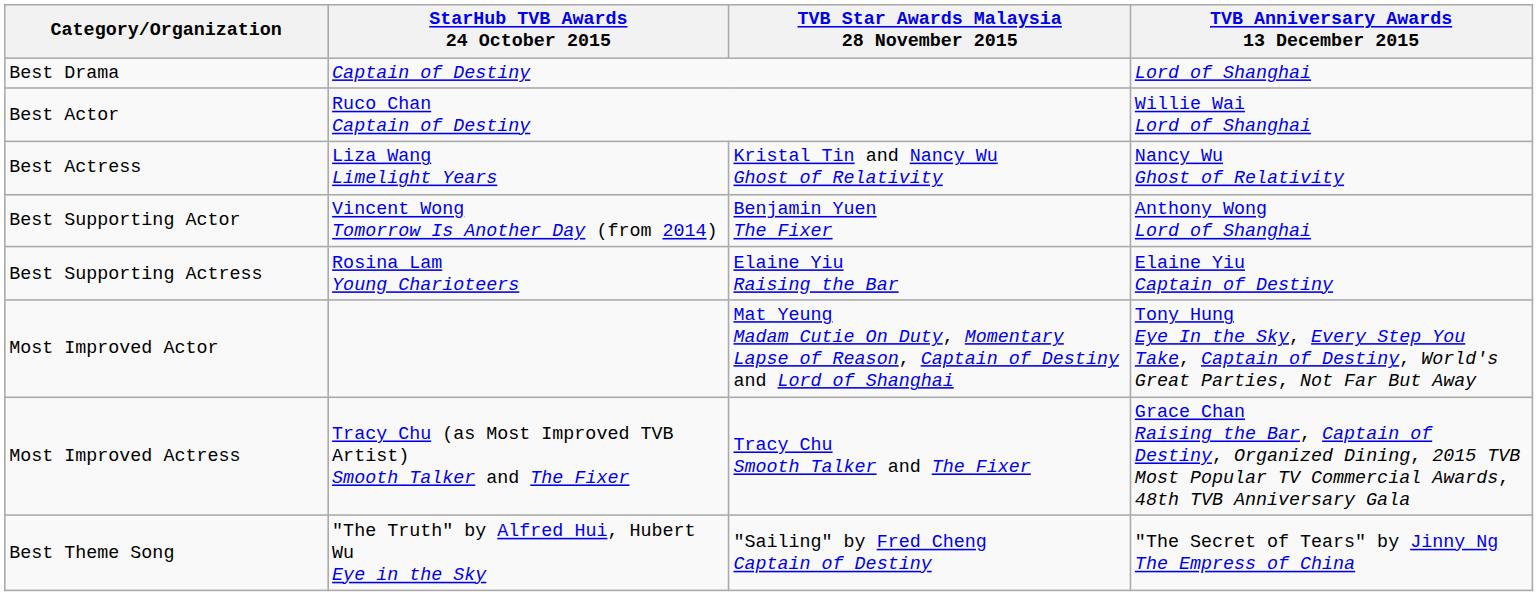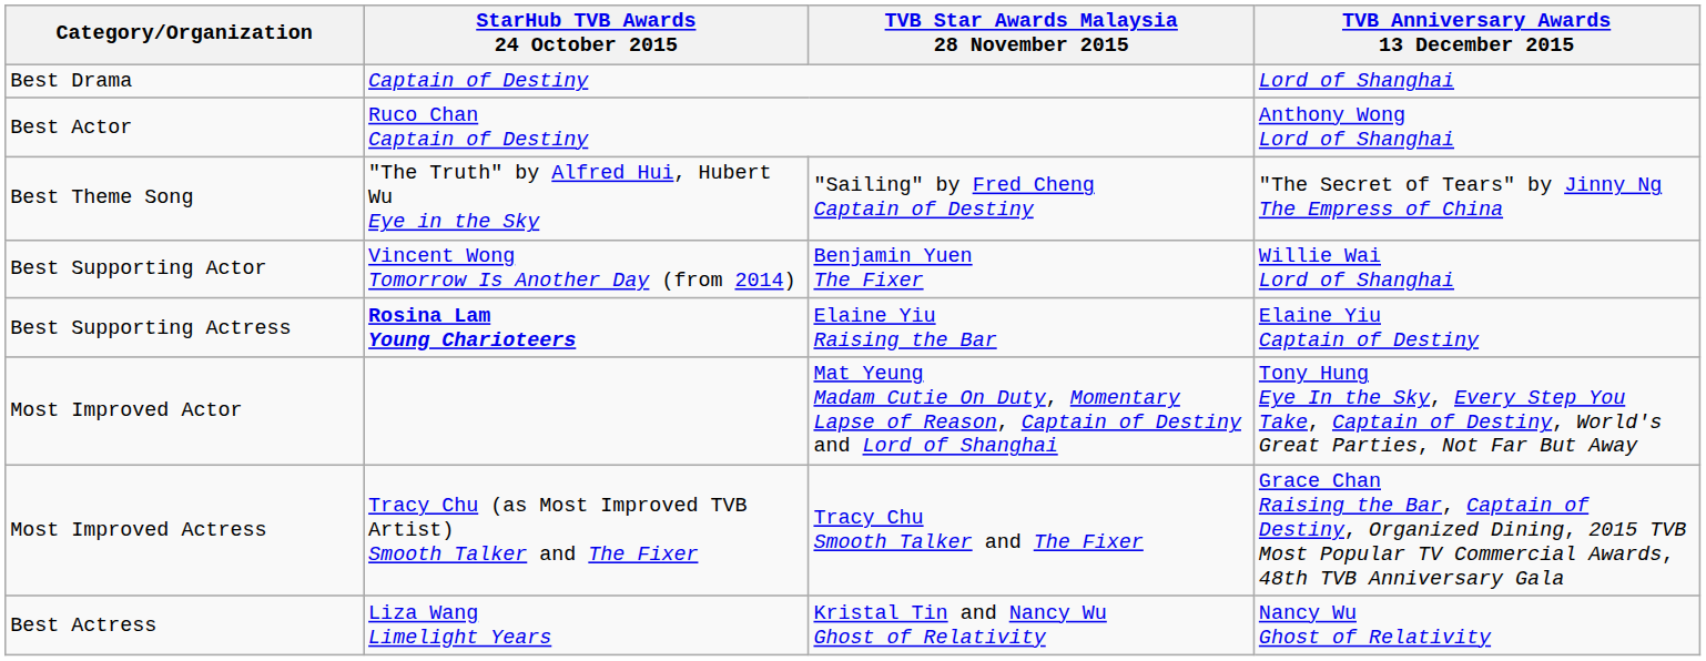Best Actor | TVB Anniversary Awards 13 December 2015: Willie Wai Lord of Shanghai -> Anthony Wong Lord of Shanghai
rows swapped: Best Actress <-> Best Theme Song
Best Supporting Actor | TVB Anniversary Awards 13 December 2015: Anthony Wong Lord of Shanghai -> Willie Wai Lord of Shanghai
Best Supporting Actress | StarHub TVB Awards 24 October 2015: normal -> bold
